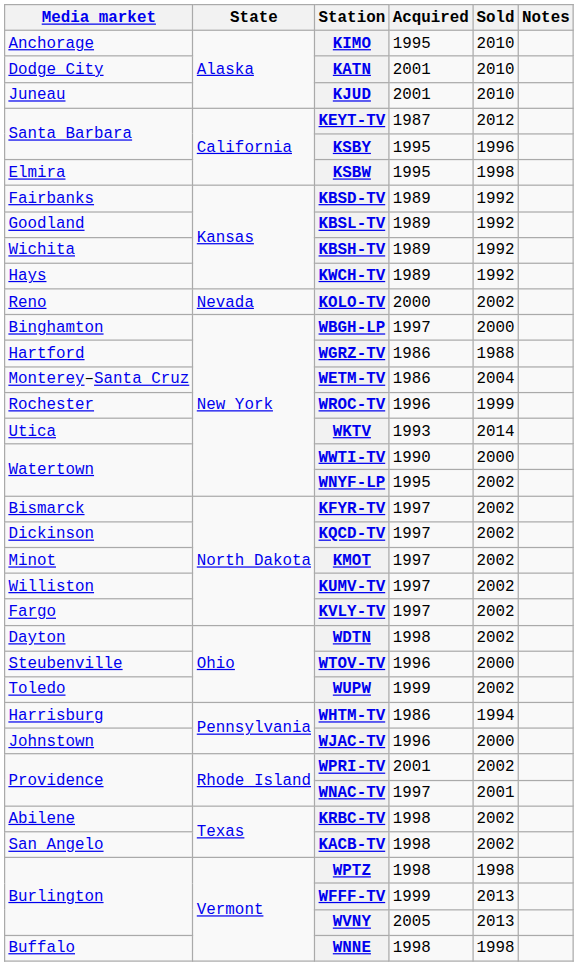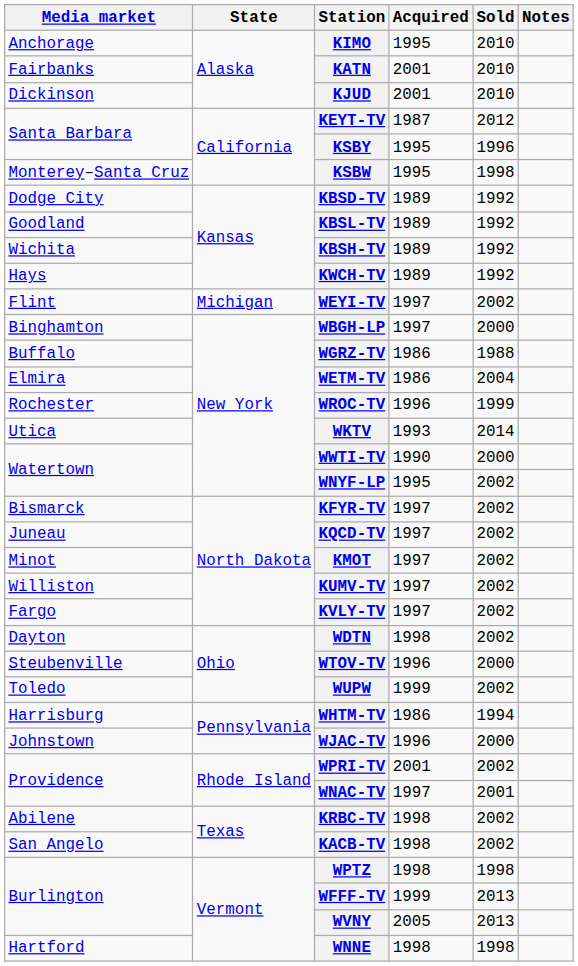KATN | Media market: Dodge City -> Fairbanks
KJUD | Media market: Juneau -> Dickinson
KSBW | Media market: Elmira -> Monterey–Santa Cruz
KBSD-TV | Media market: Fairbanks -> Dodge City
+ row: Flint | Michigan | WEYI-TV | 1997 | 2002
- row: Reno | Nevada | KOLO-TV | 2000 | 2002
WGRZ-TV | Media market: Hartford -> Buffalo
WETM-TV | Media market: Monterey–Santa Cruz -> Elmira
KQCD-TV | Media market: Dickinson -> Juneau
WNNE | Media market: Buffalo -> Hartford
